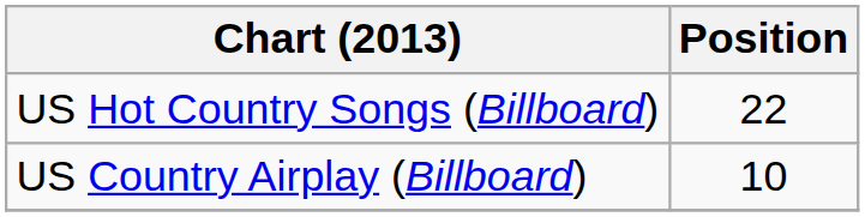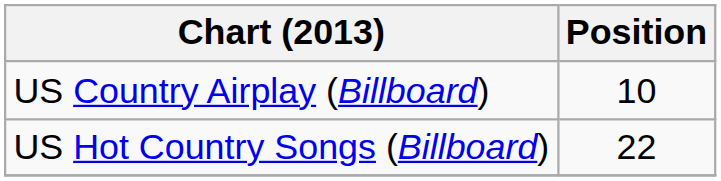rows swapped: US Country Airplay (Billboard) <-> US Hot Country Songs (Billboard)
